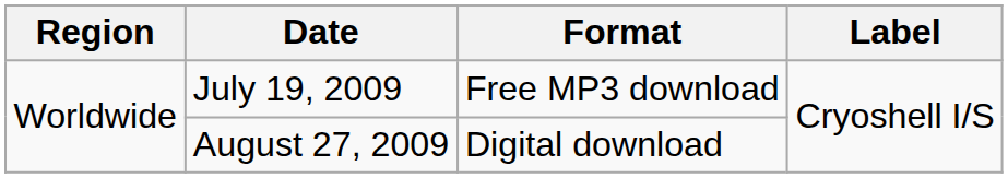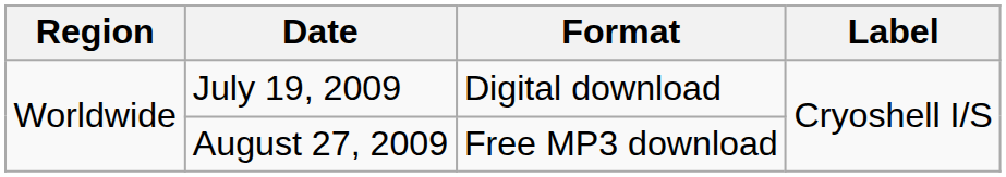July 19, 2009 | Format: Free MP3 download -> Digital download
August 27, 2009 | Format: Digital download -> Free MP3 download
